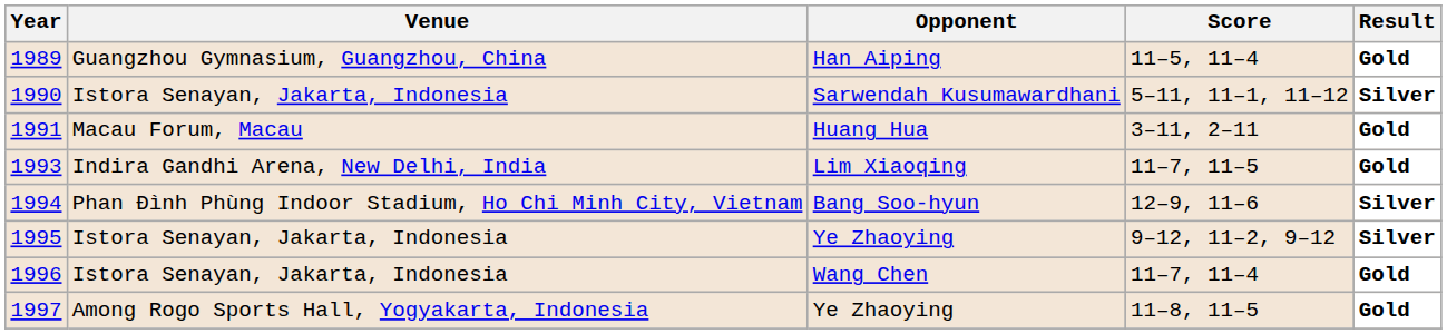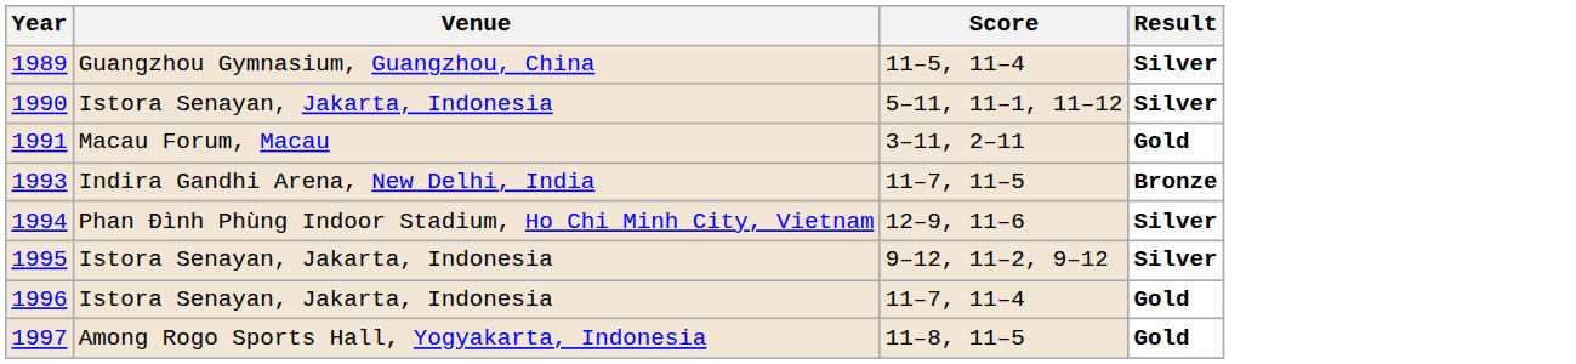- column: Opponent | Han Aiping | Sarwendah Kusumawardhani | Huang Hua | Lim Xiaoqing | Bang Soo-hyun | Ye Zhaoying | Wang Chen | Ye Zhaoying
1989 | Result: Gold -> Silver
1993 | Result: Gold -> Bronze
